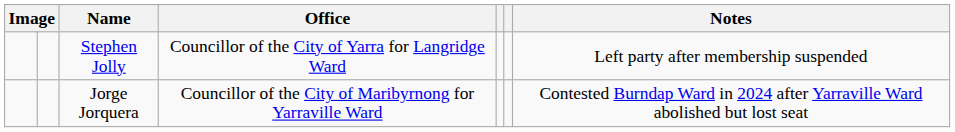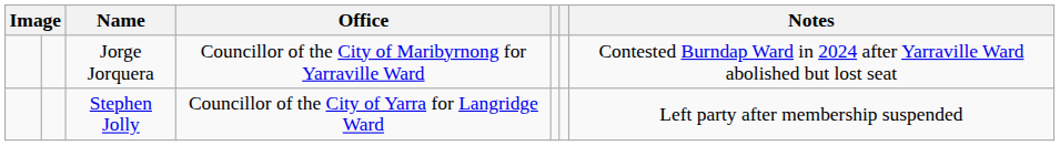rows swapped: Stephen Jolly <-> Jorge Jorquera
